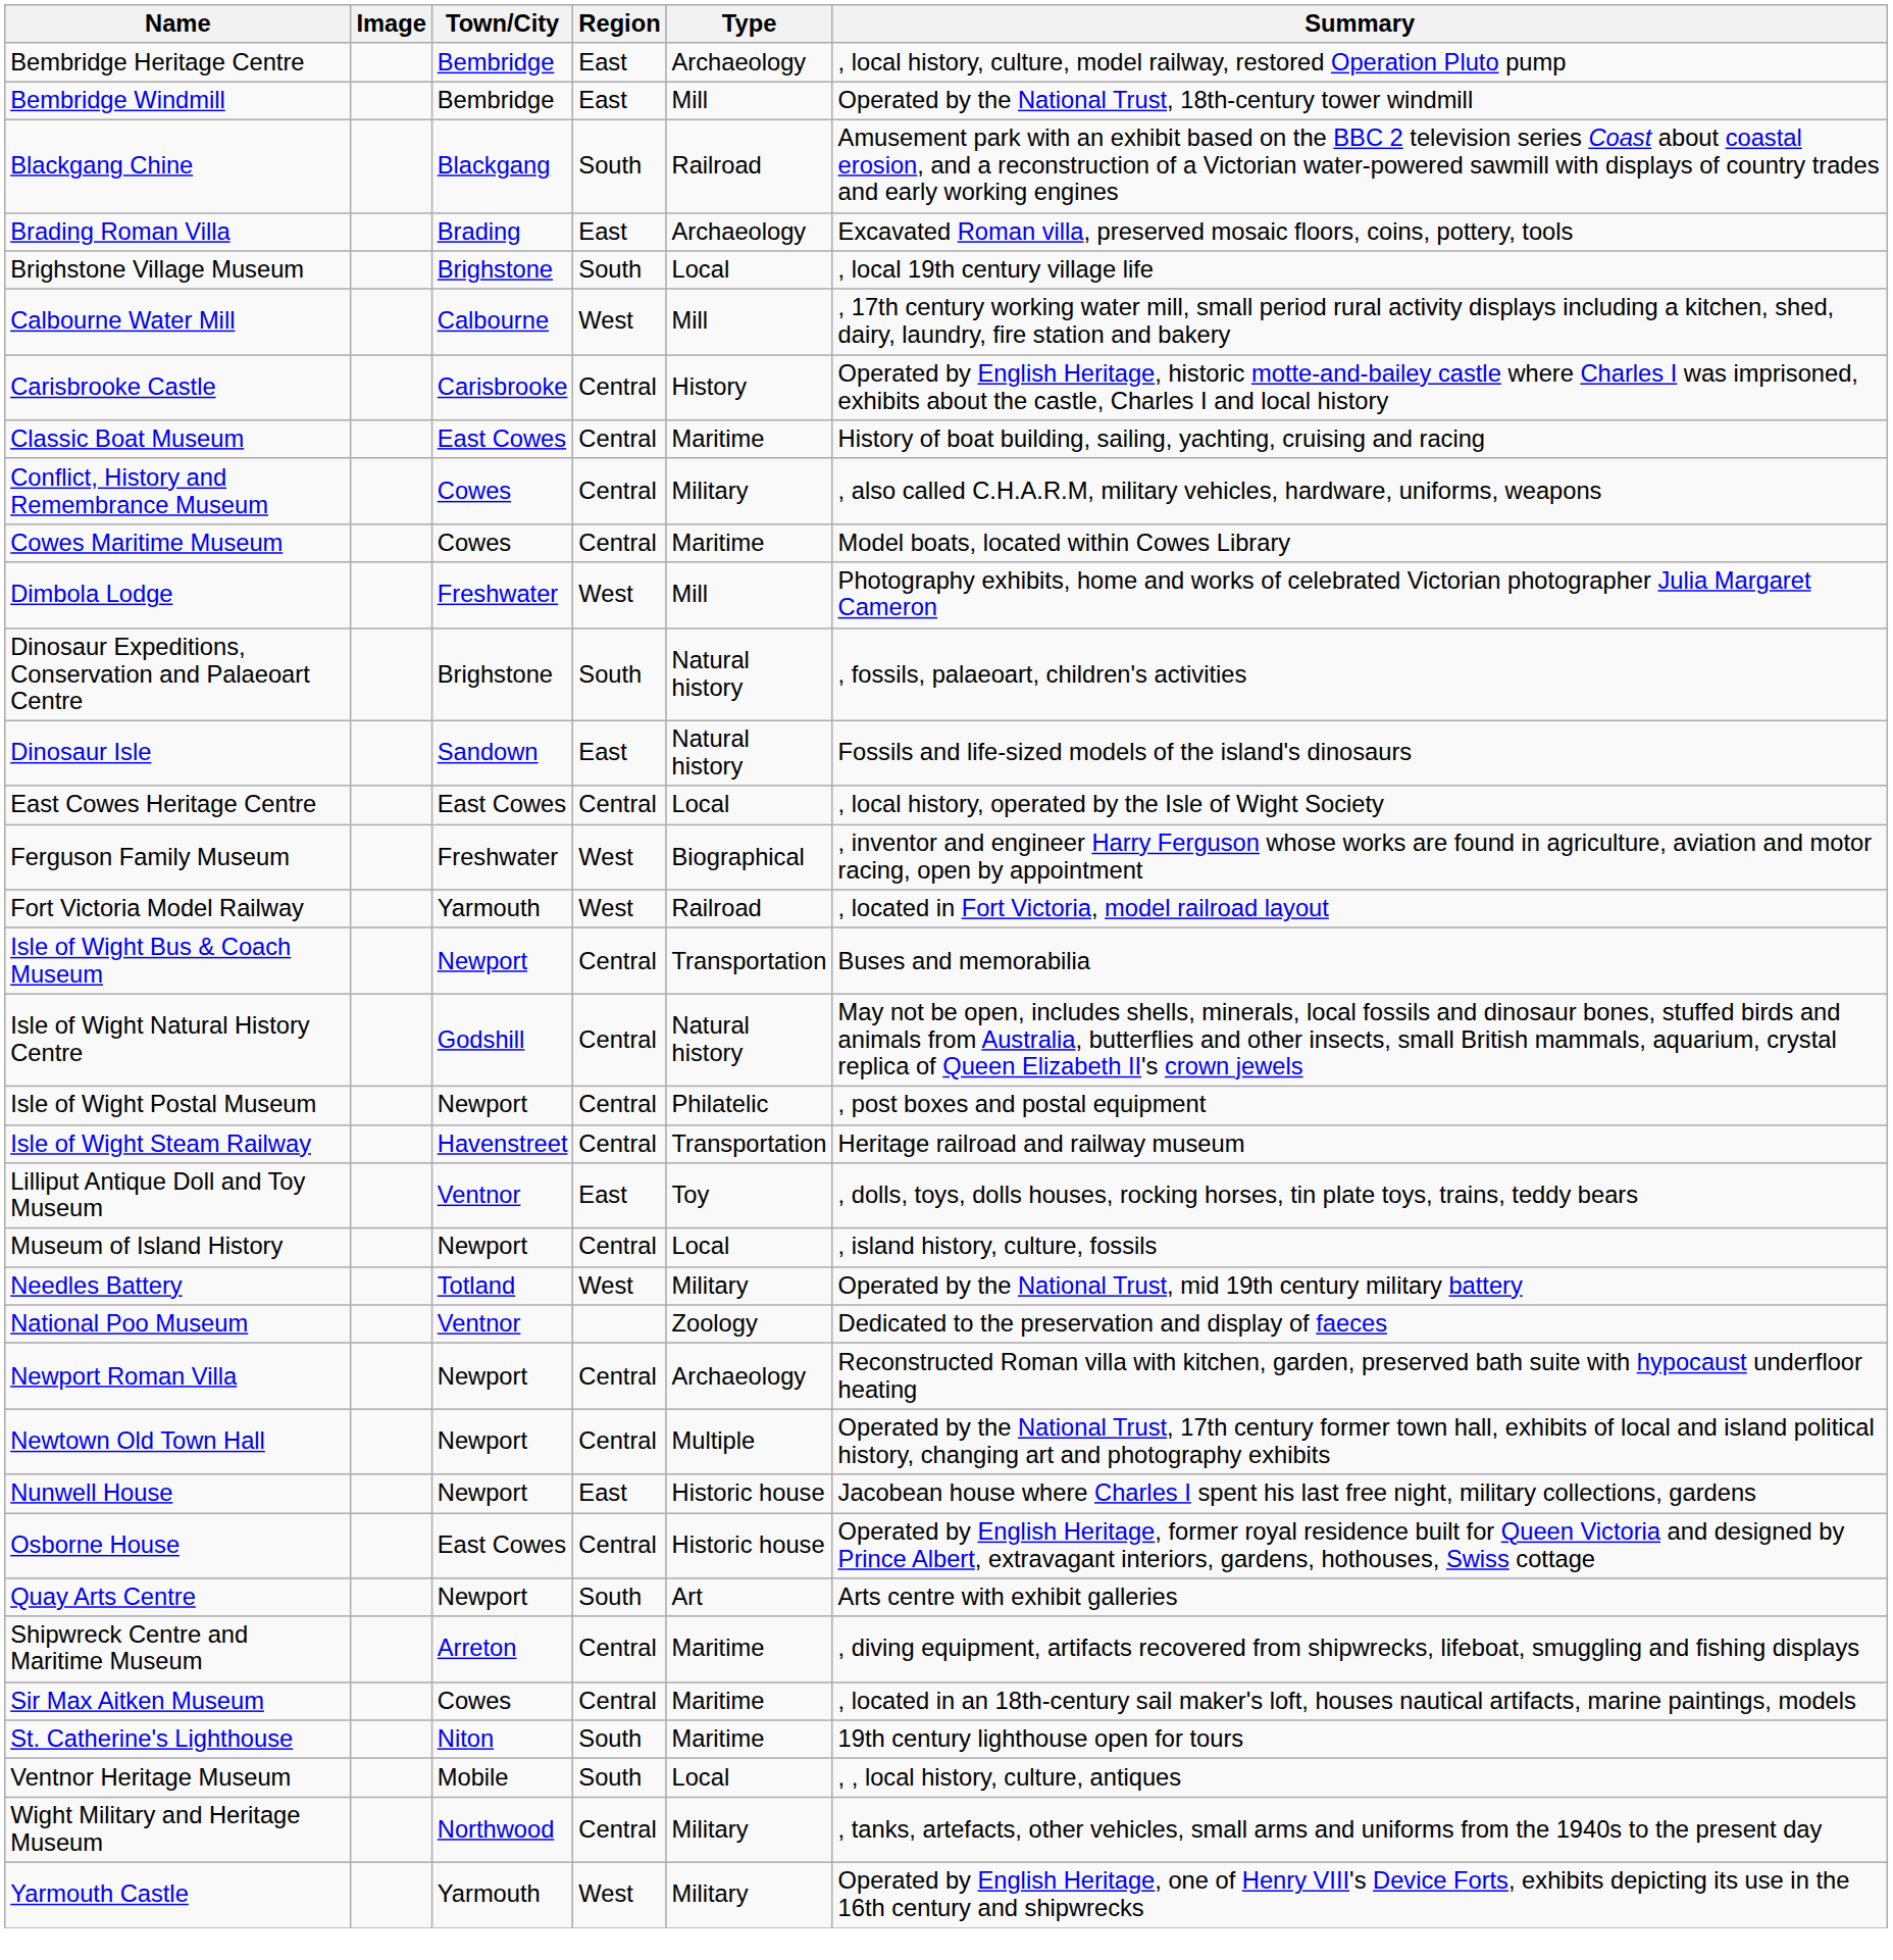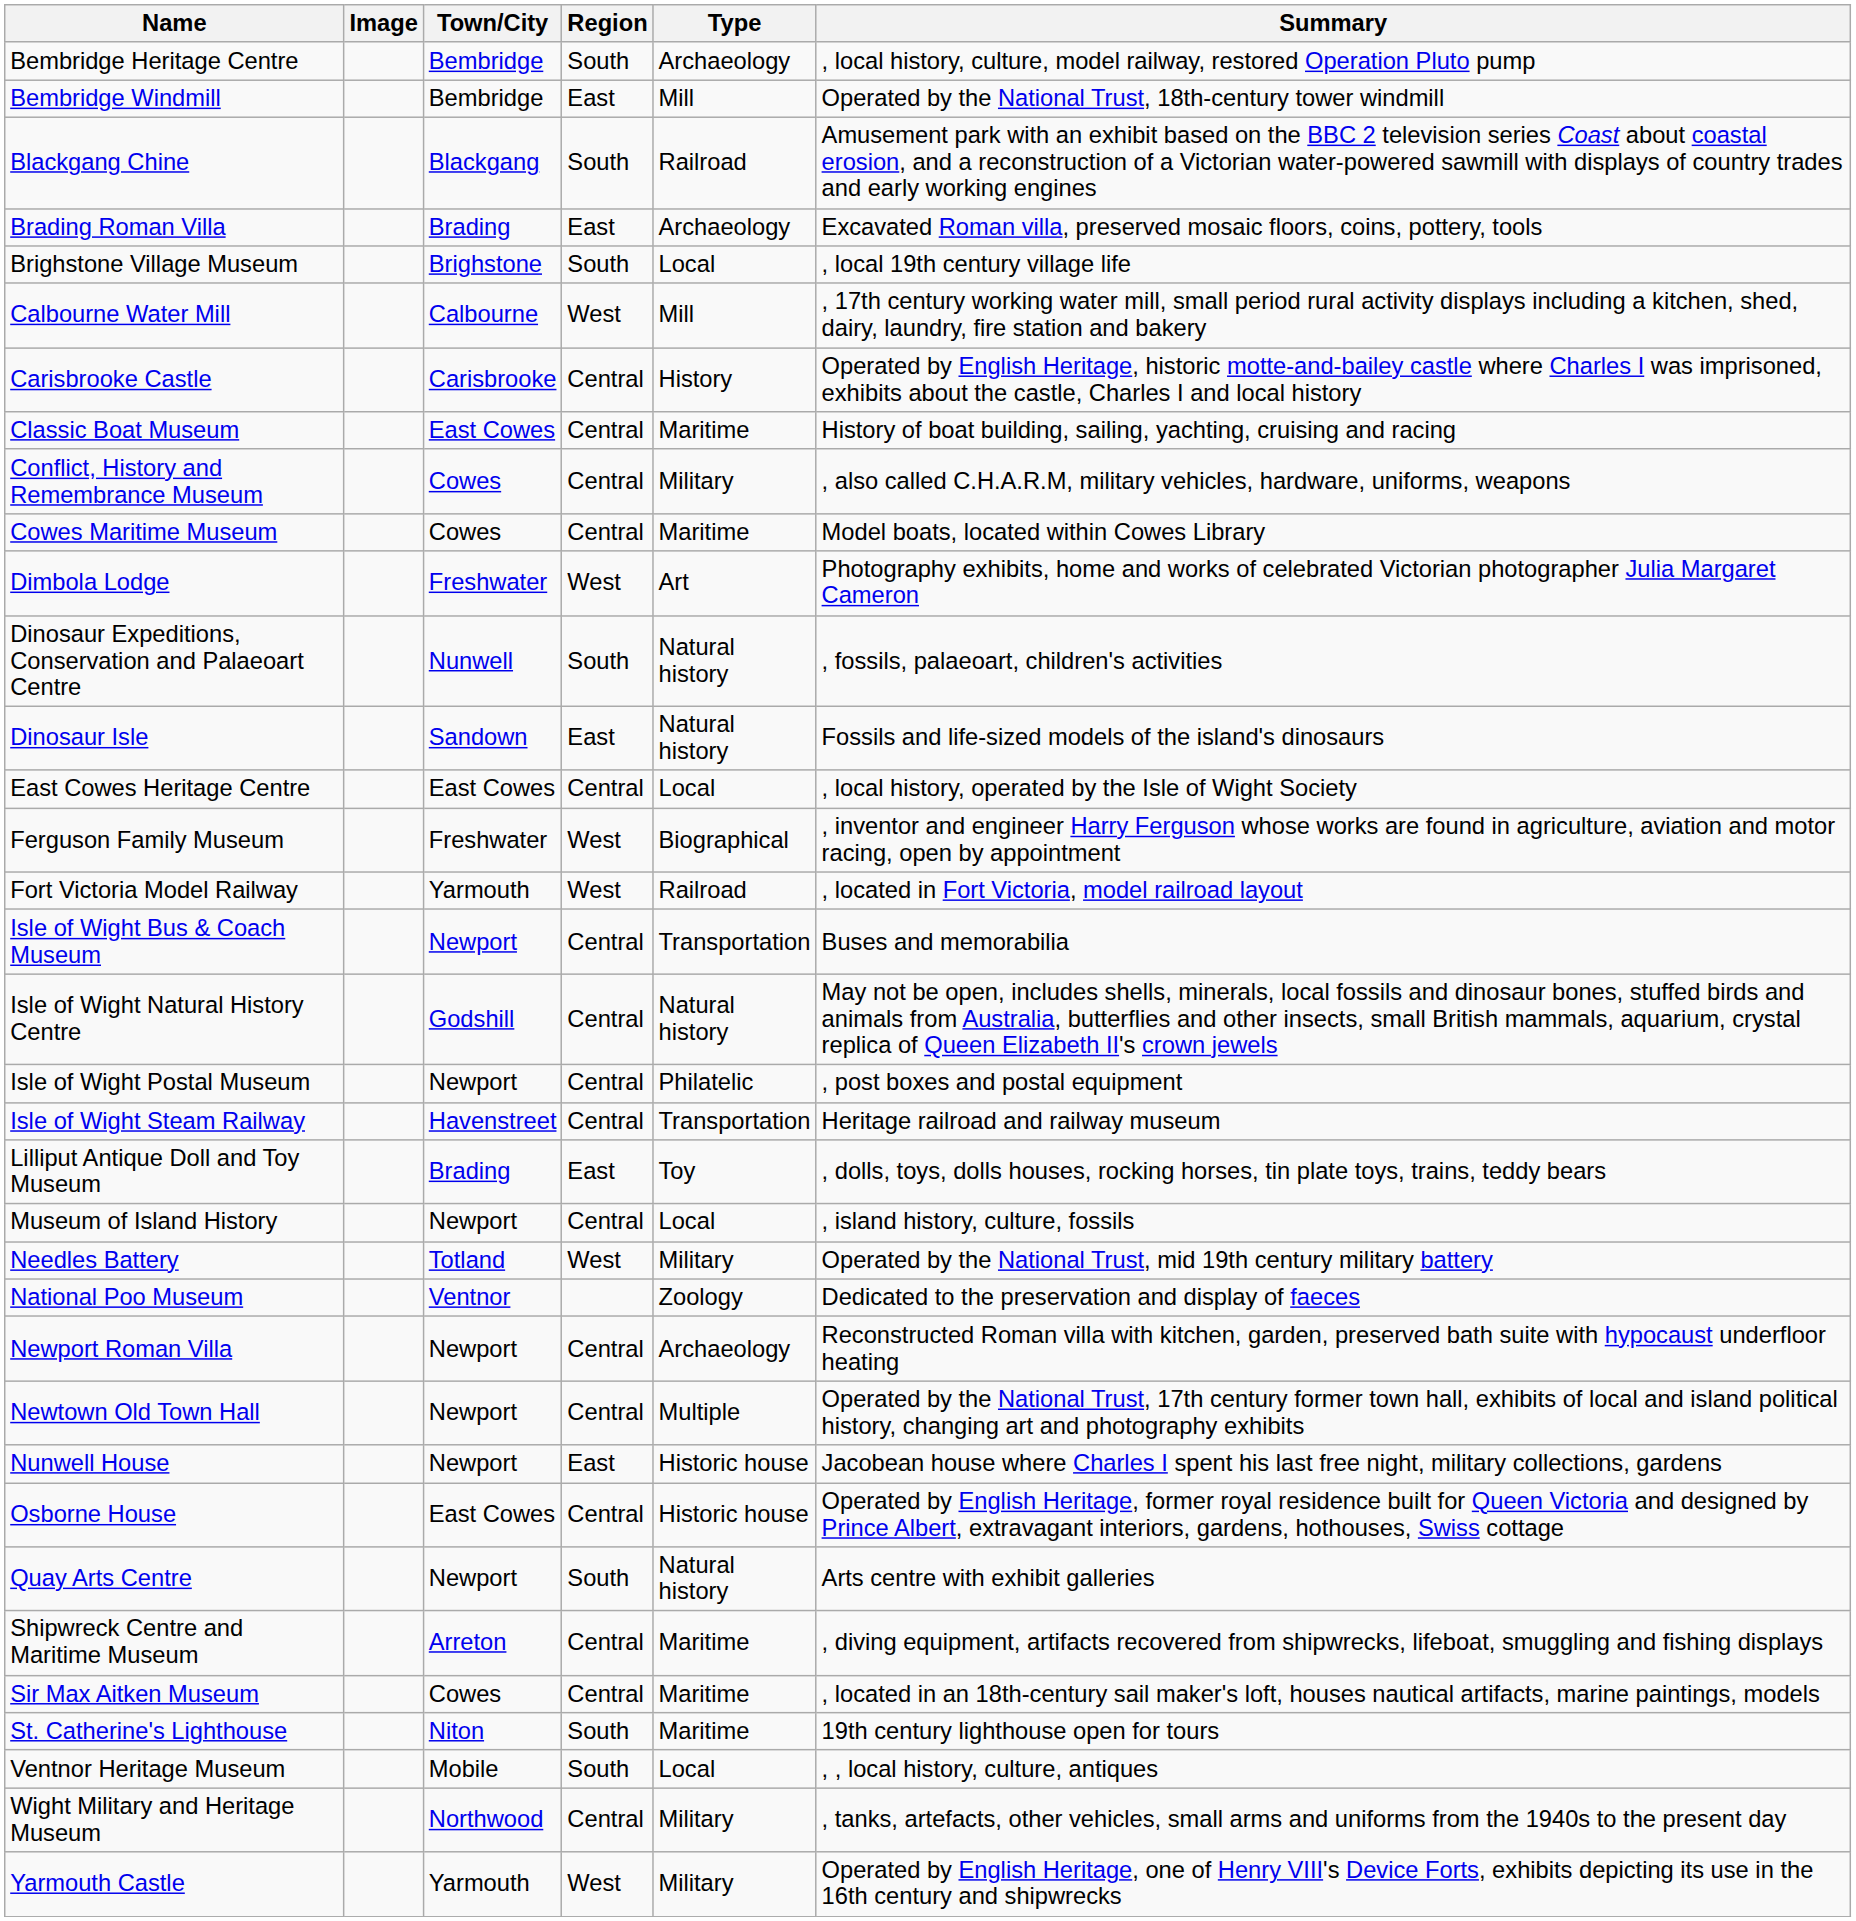Bembridge Heritage Centre | Region: East -> South
Dimbola Lodge | Type: Mill -> Art
Dinosaur Expeditions, Conservation and Palaeoart Centre | Town/City: Brighstone -> Nunwell
Lilliput Antique Doll and Toy Museum | Town/City: Ventnor -> Brading
Quay Arts Centre | Type: Art -> Natural history
